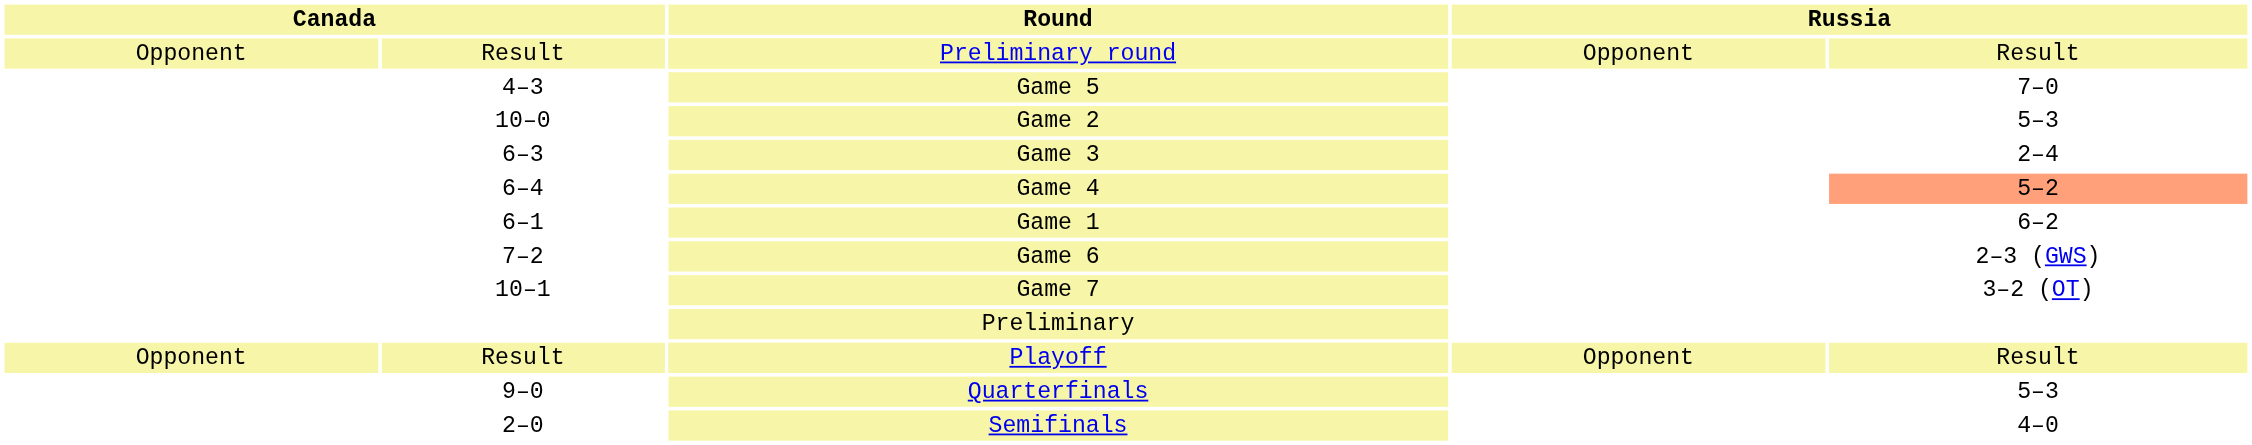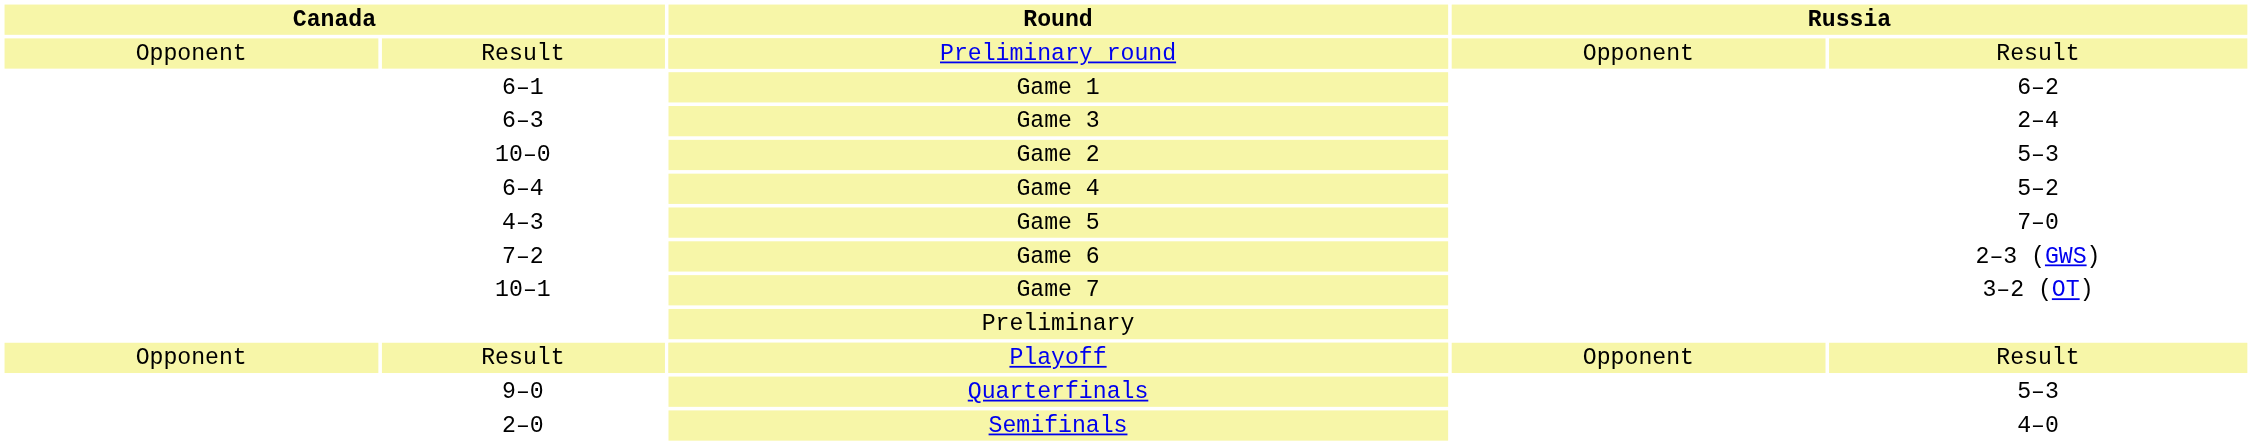rows swapped: Game 1 <-> Game 5
rows swapped: Game 2 <-> Game 3
Game 4 | column 5: lightsalmon background -> no background
